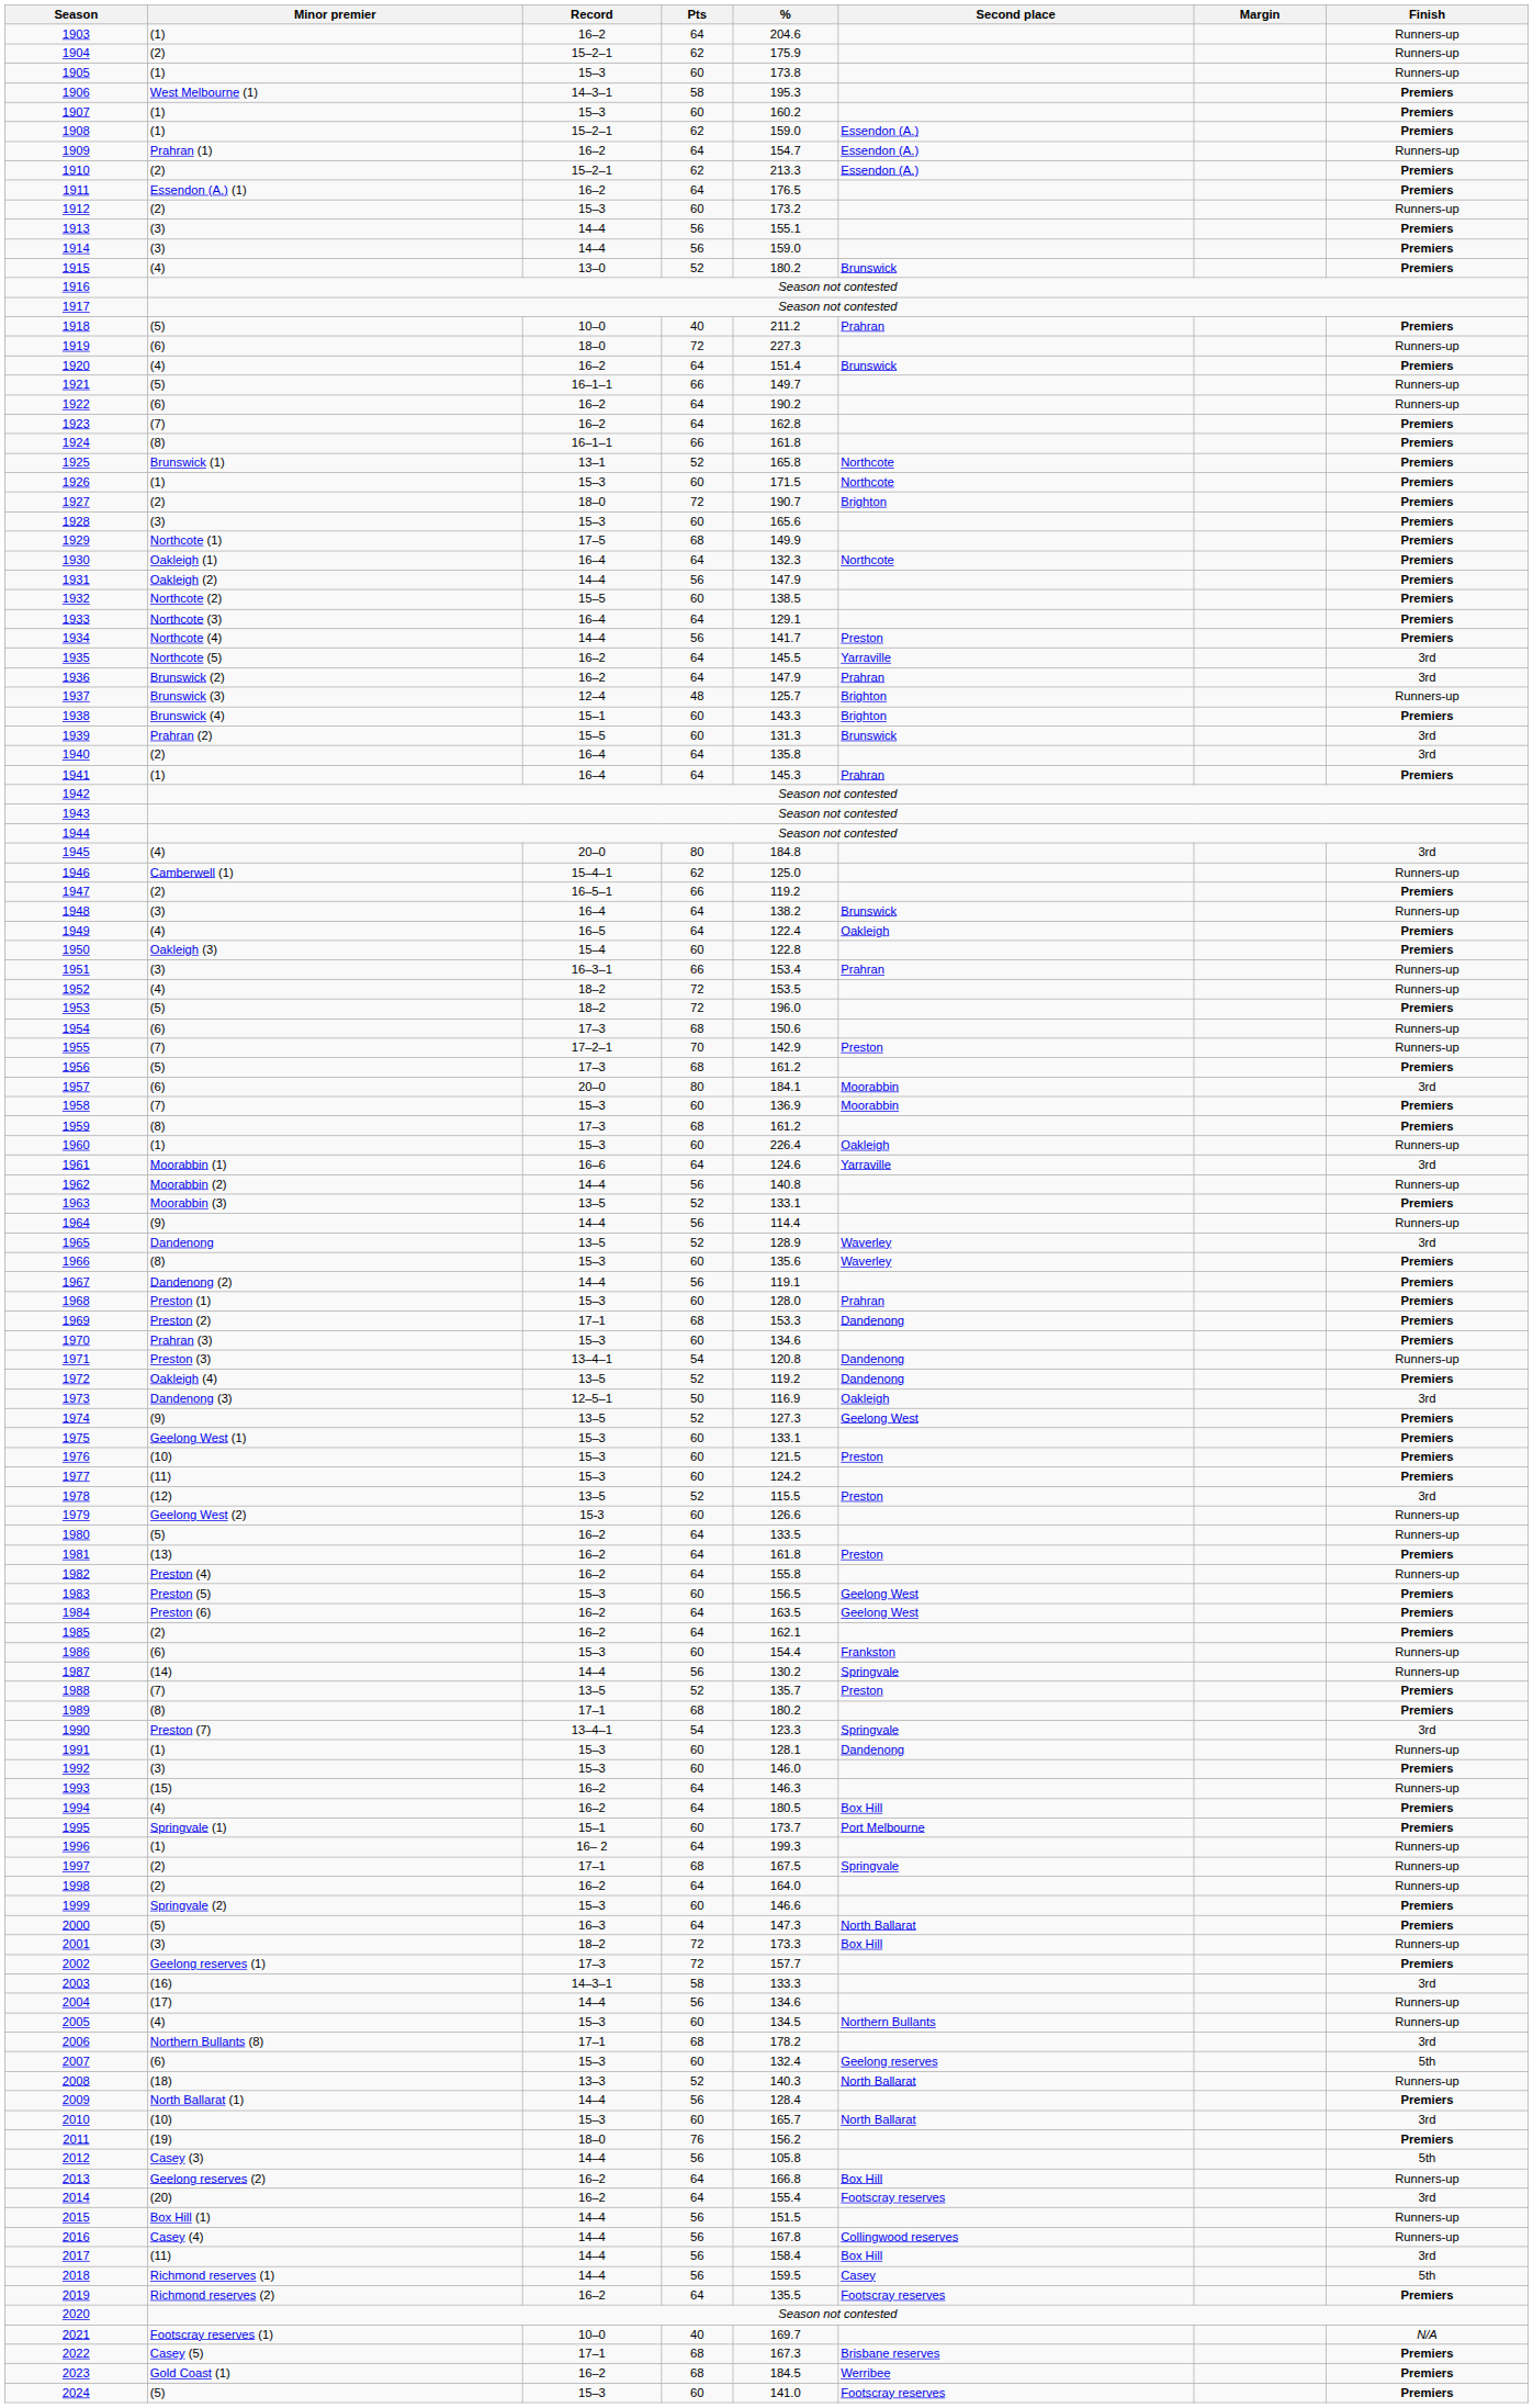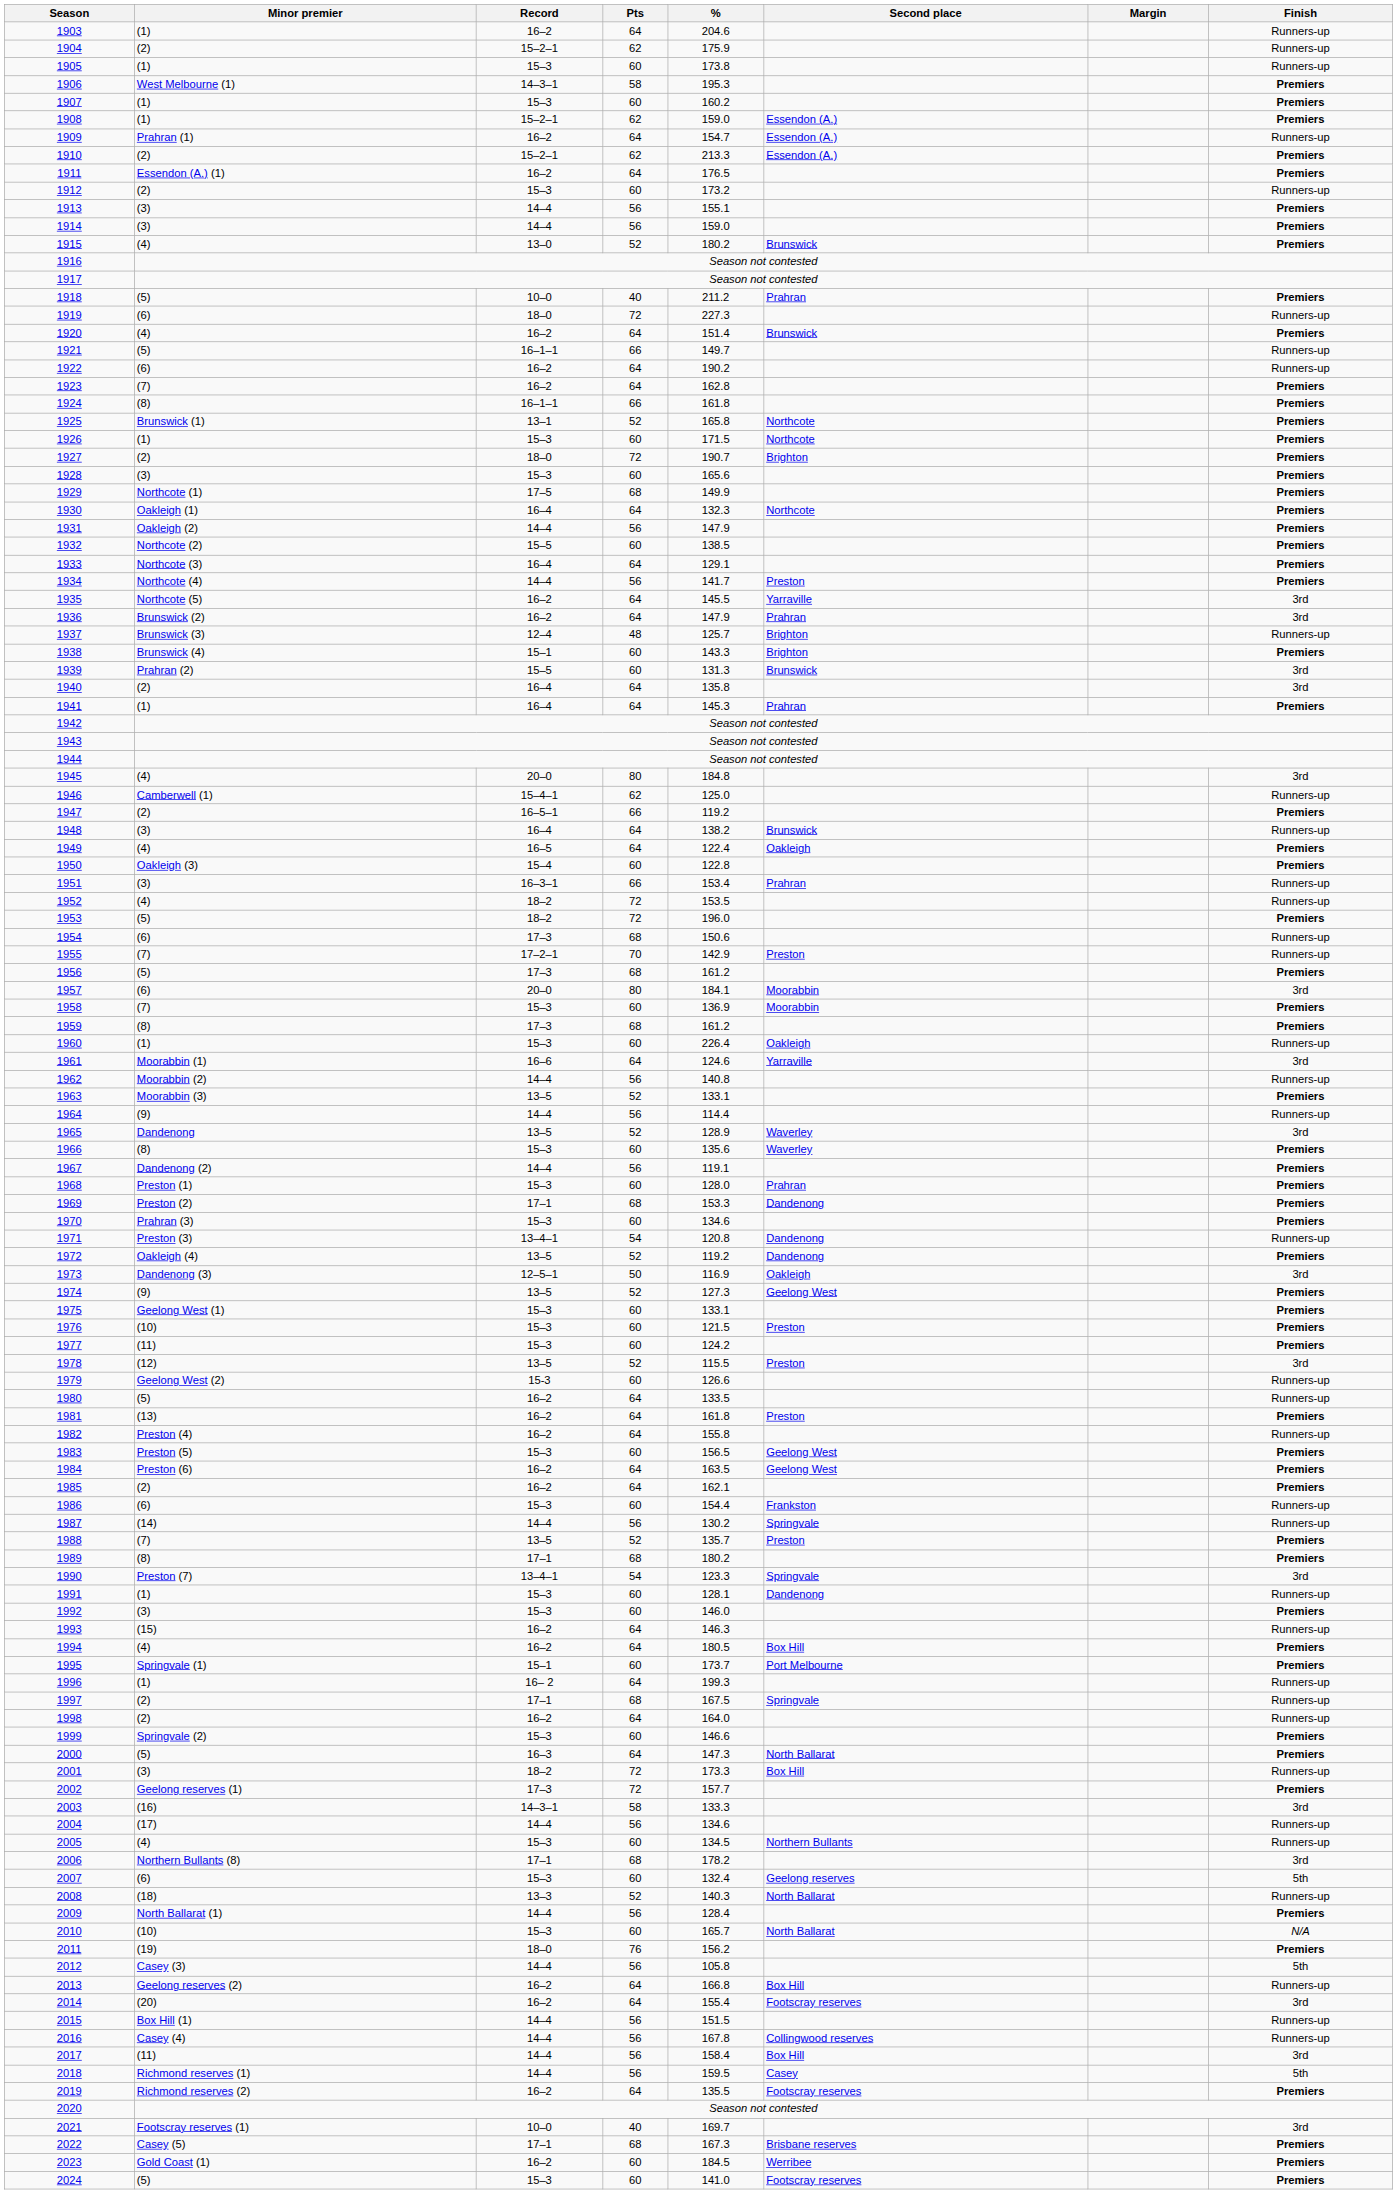2010 | Finish: 3rd -> N/A
2021 | Finish: N/A -> 3rd
2023 | Pts: 68 -> 60
